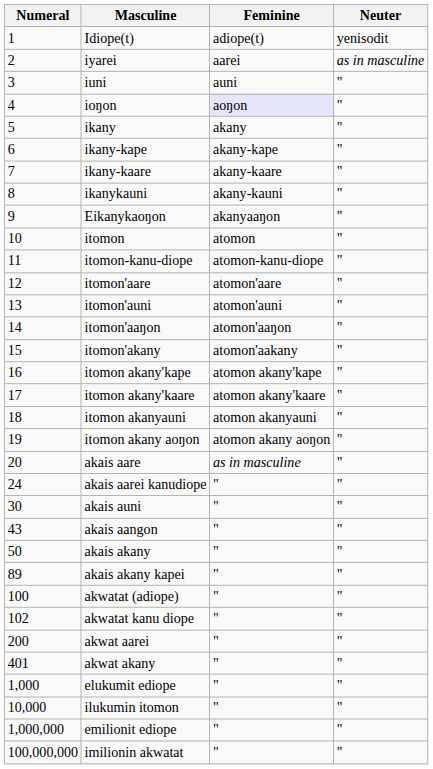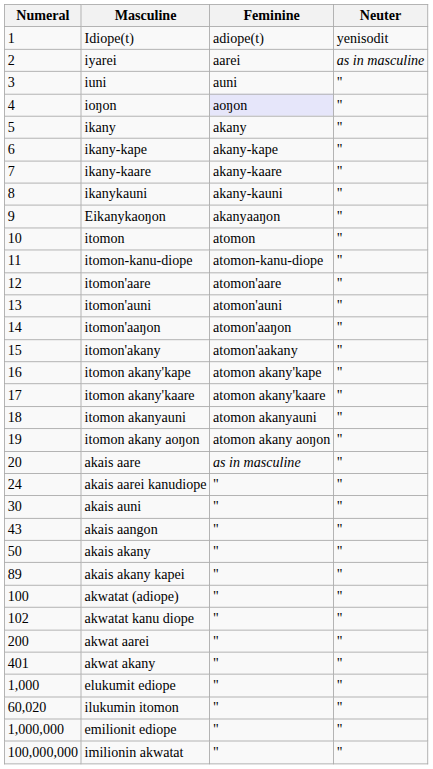ilukumin itomon | Numeral: 10,000 -> 60,020
